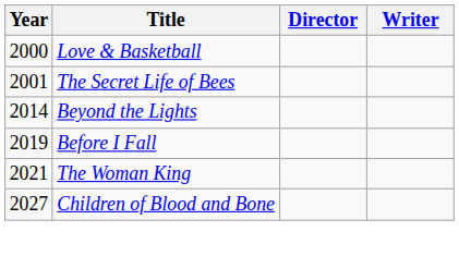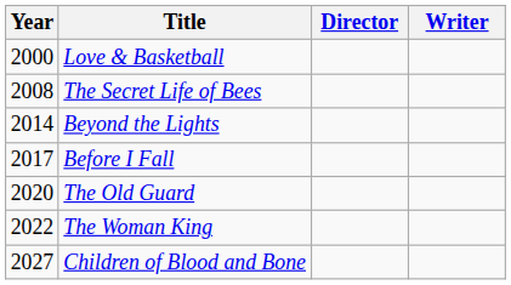The Secret Life of Bees | Year: 2001 -> 2008
Before I Fall | Year: 2019 -> 2017
+ row: 2020 | The Old Guard
The Woman King | Year: 2021 -> 2022
